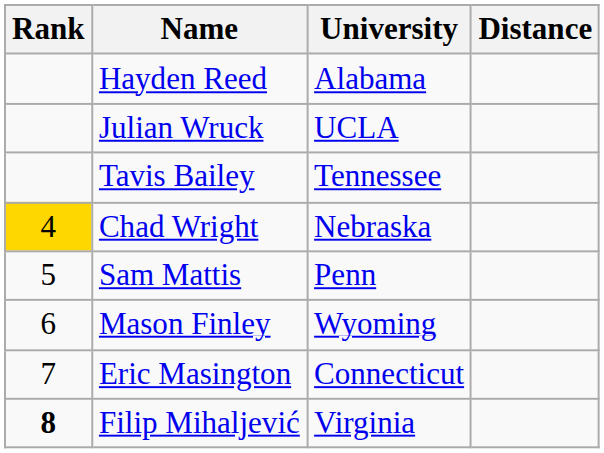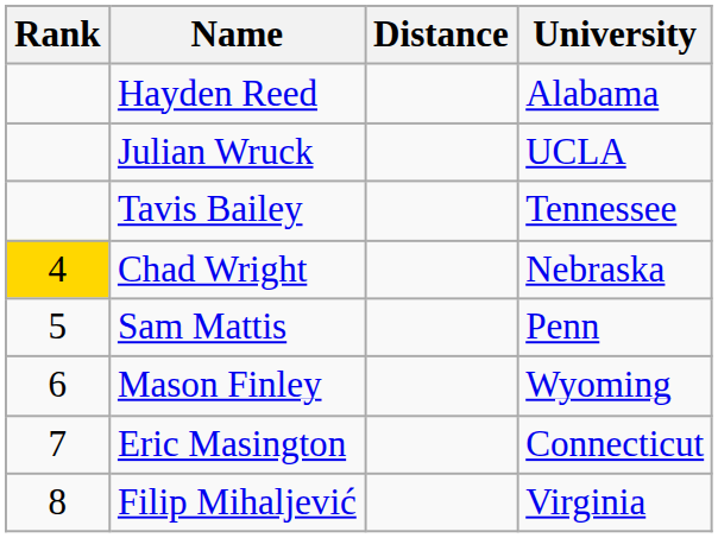columns swapped: University <-> Distance
Filip Mihaljević | Rank: bold -> normal
